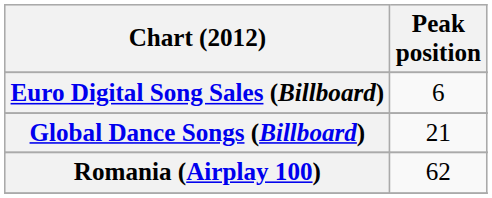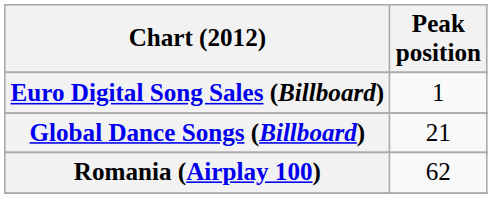Euro Digital Song Sales (Billboard) | Peak position: 6 -> 1
